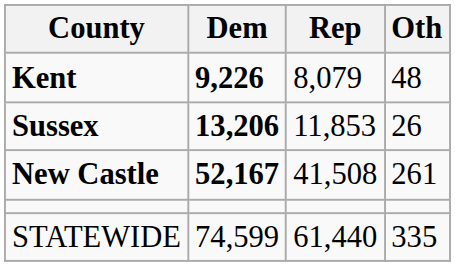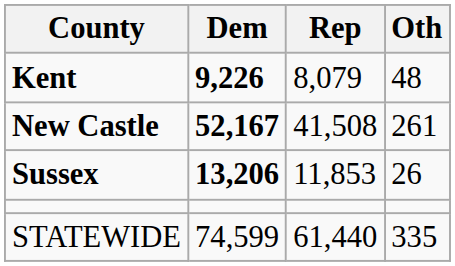rows swapped: New Castle <-> Sussex
